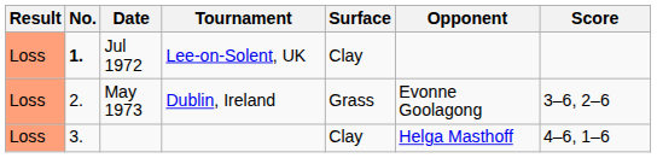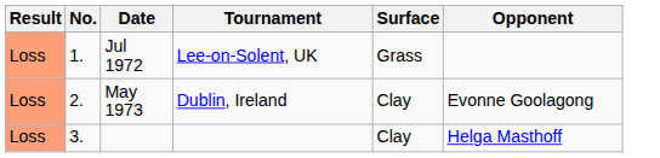- column: Score | 3–6, 2–6 | 4–6, 1–6
Jul 1972 | No.: bold -> normal
Jul 1972 | Surface: Clay -> Grass
May 1973 | Surface: Grass -> Clay
